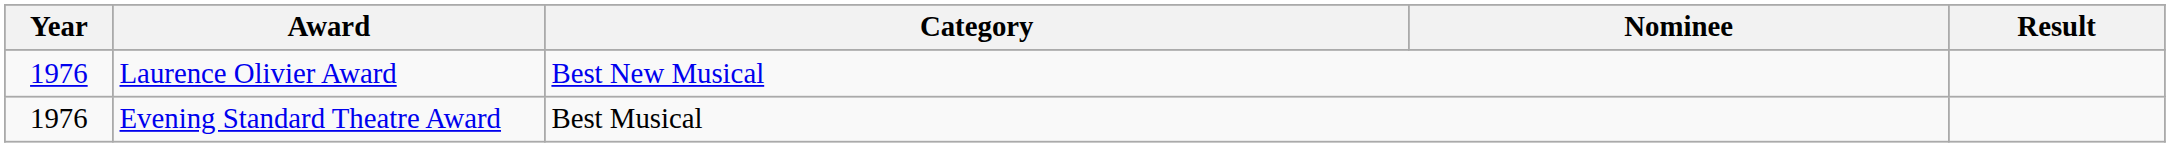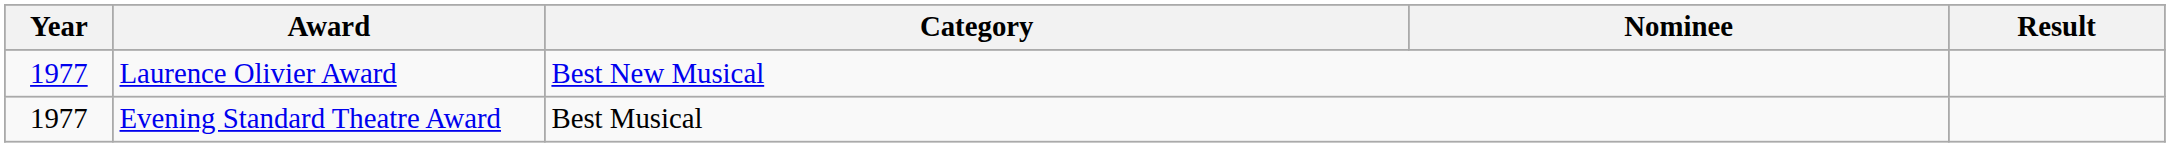Laurence Olivier Award | Year: 1976 -> 1977
Evening Standard Theatre Award | Year: 1976 -> 1977
